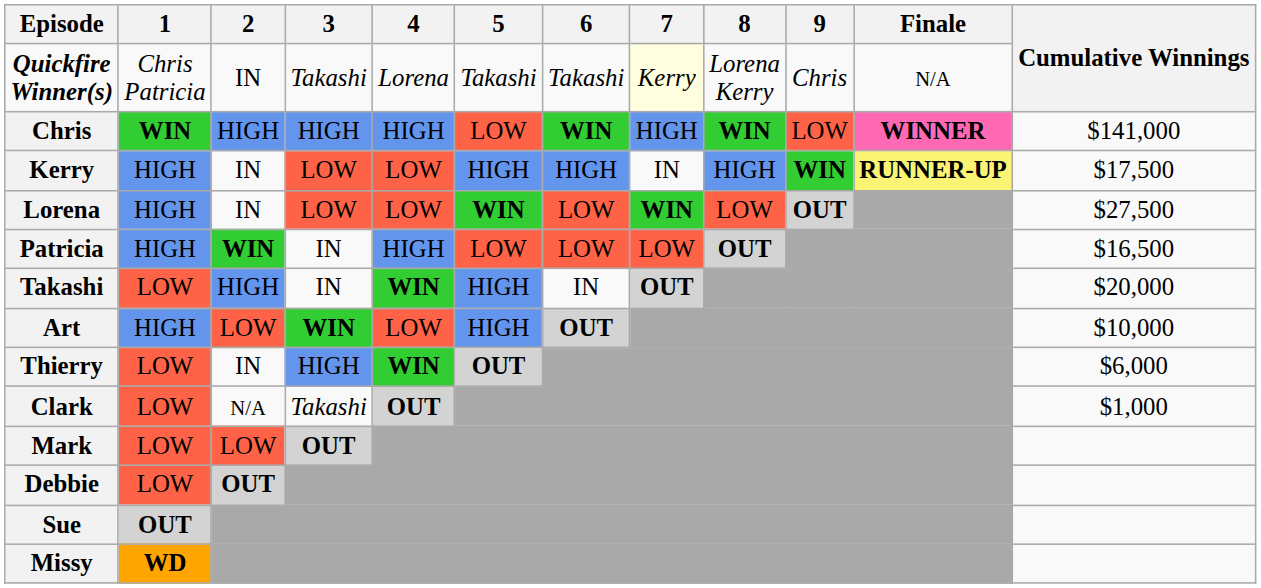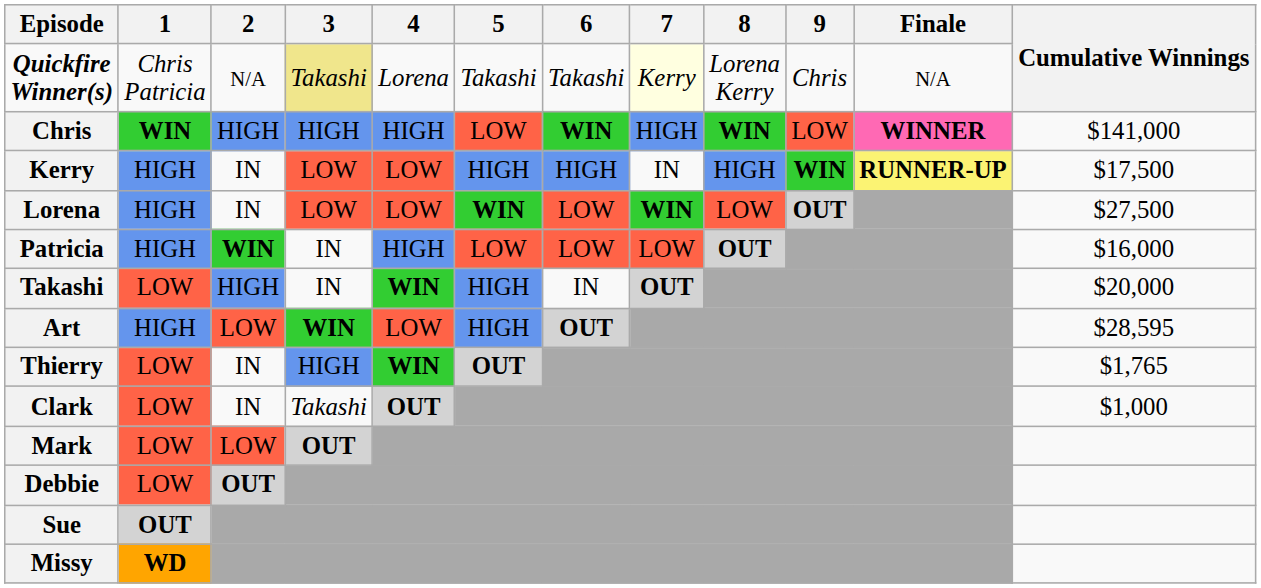Quickfire Winner(s) | 2: IN -> N/A
Quickfire Winner(s) | 3: no background -> khaki background
Patricia | Cumulative Winnings: $16,500 -> $16,000
Art | Cumulative Winnings: $10,000 -> $28,595
Thierry | Cumulative Winnings: $6,000 -> $1,765
Clark | 2: N/A -> IN
